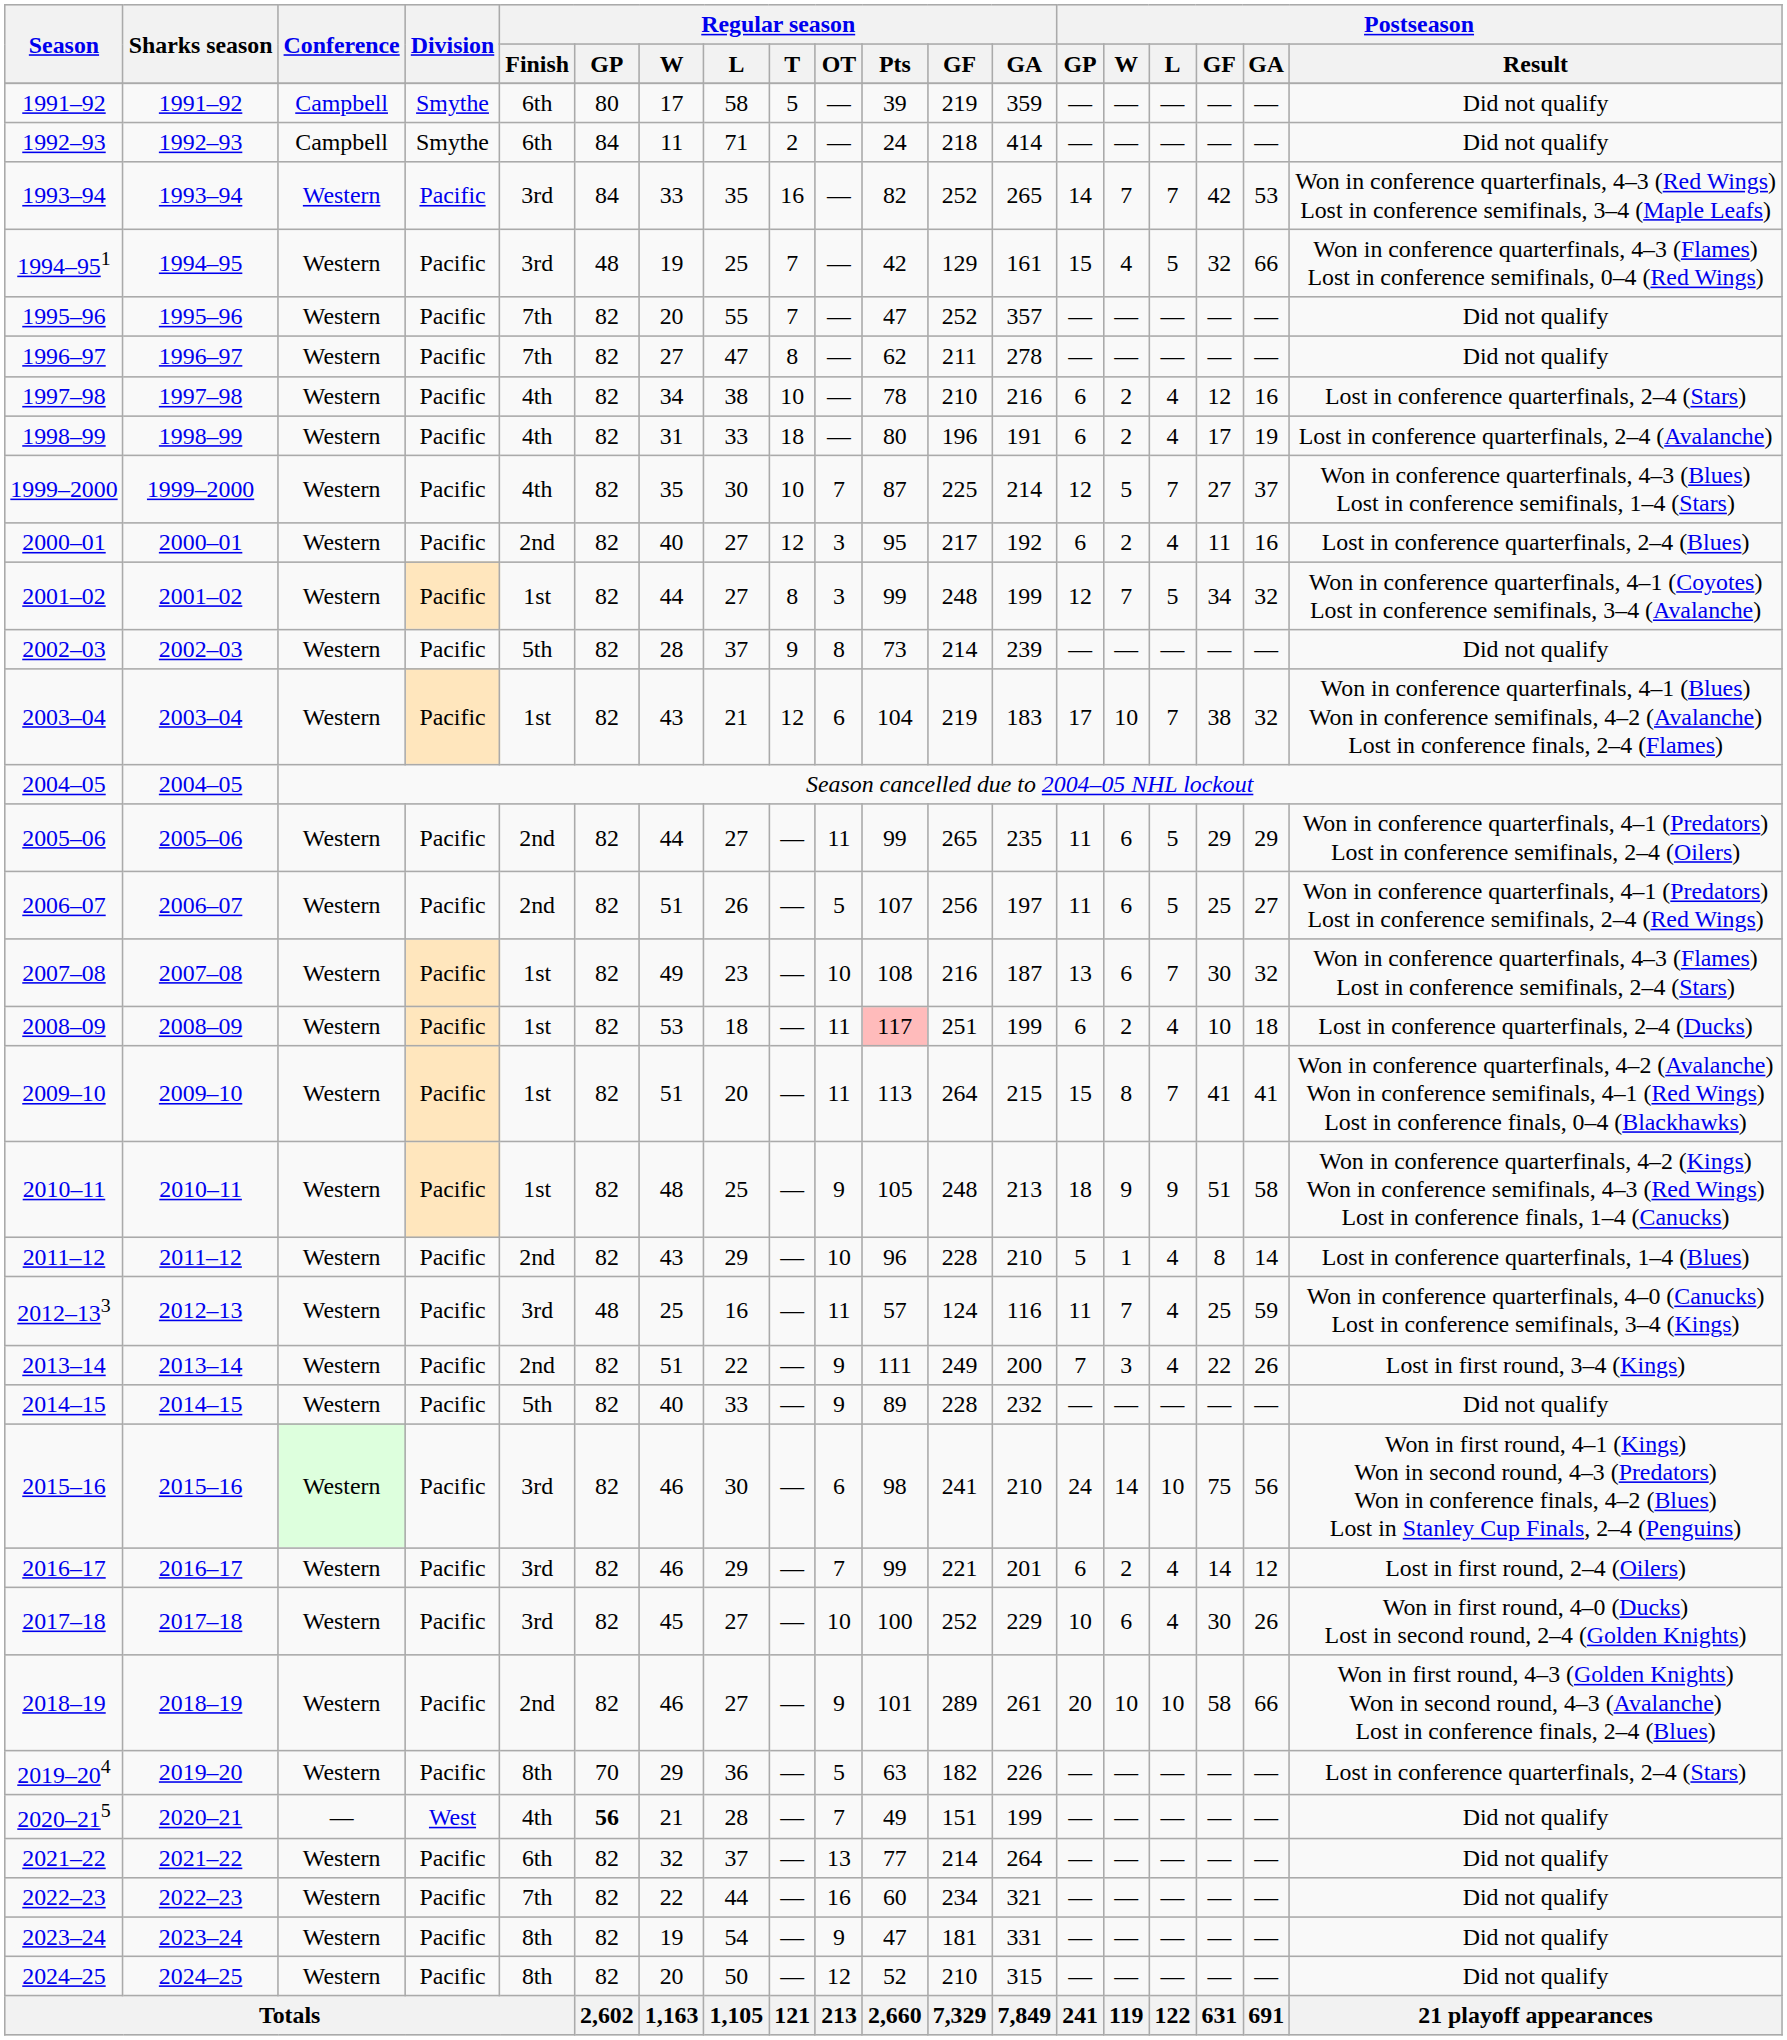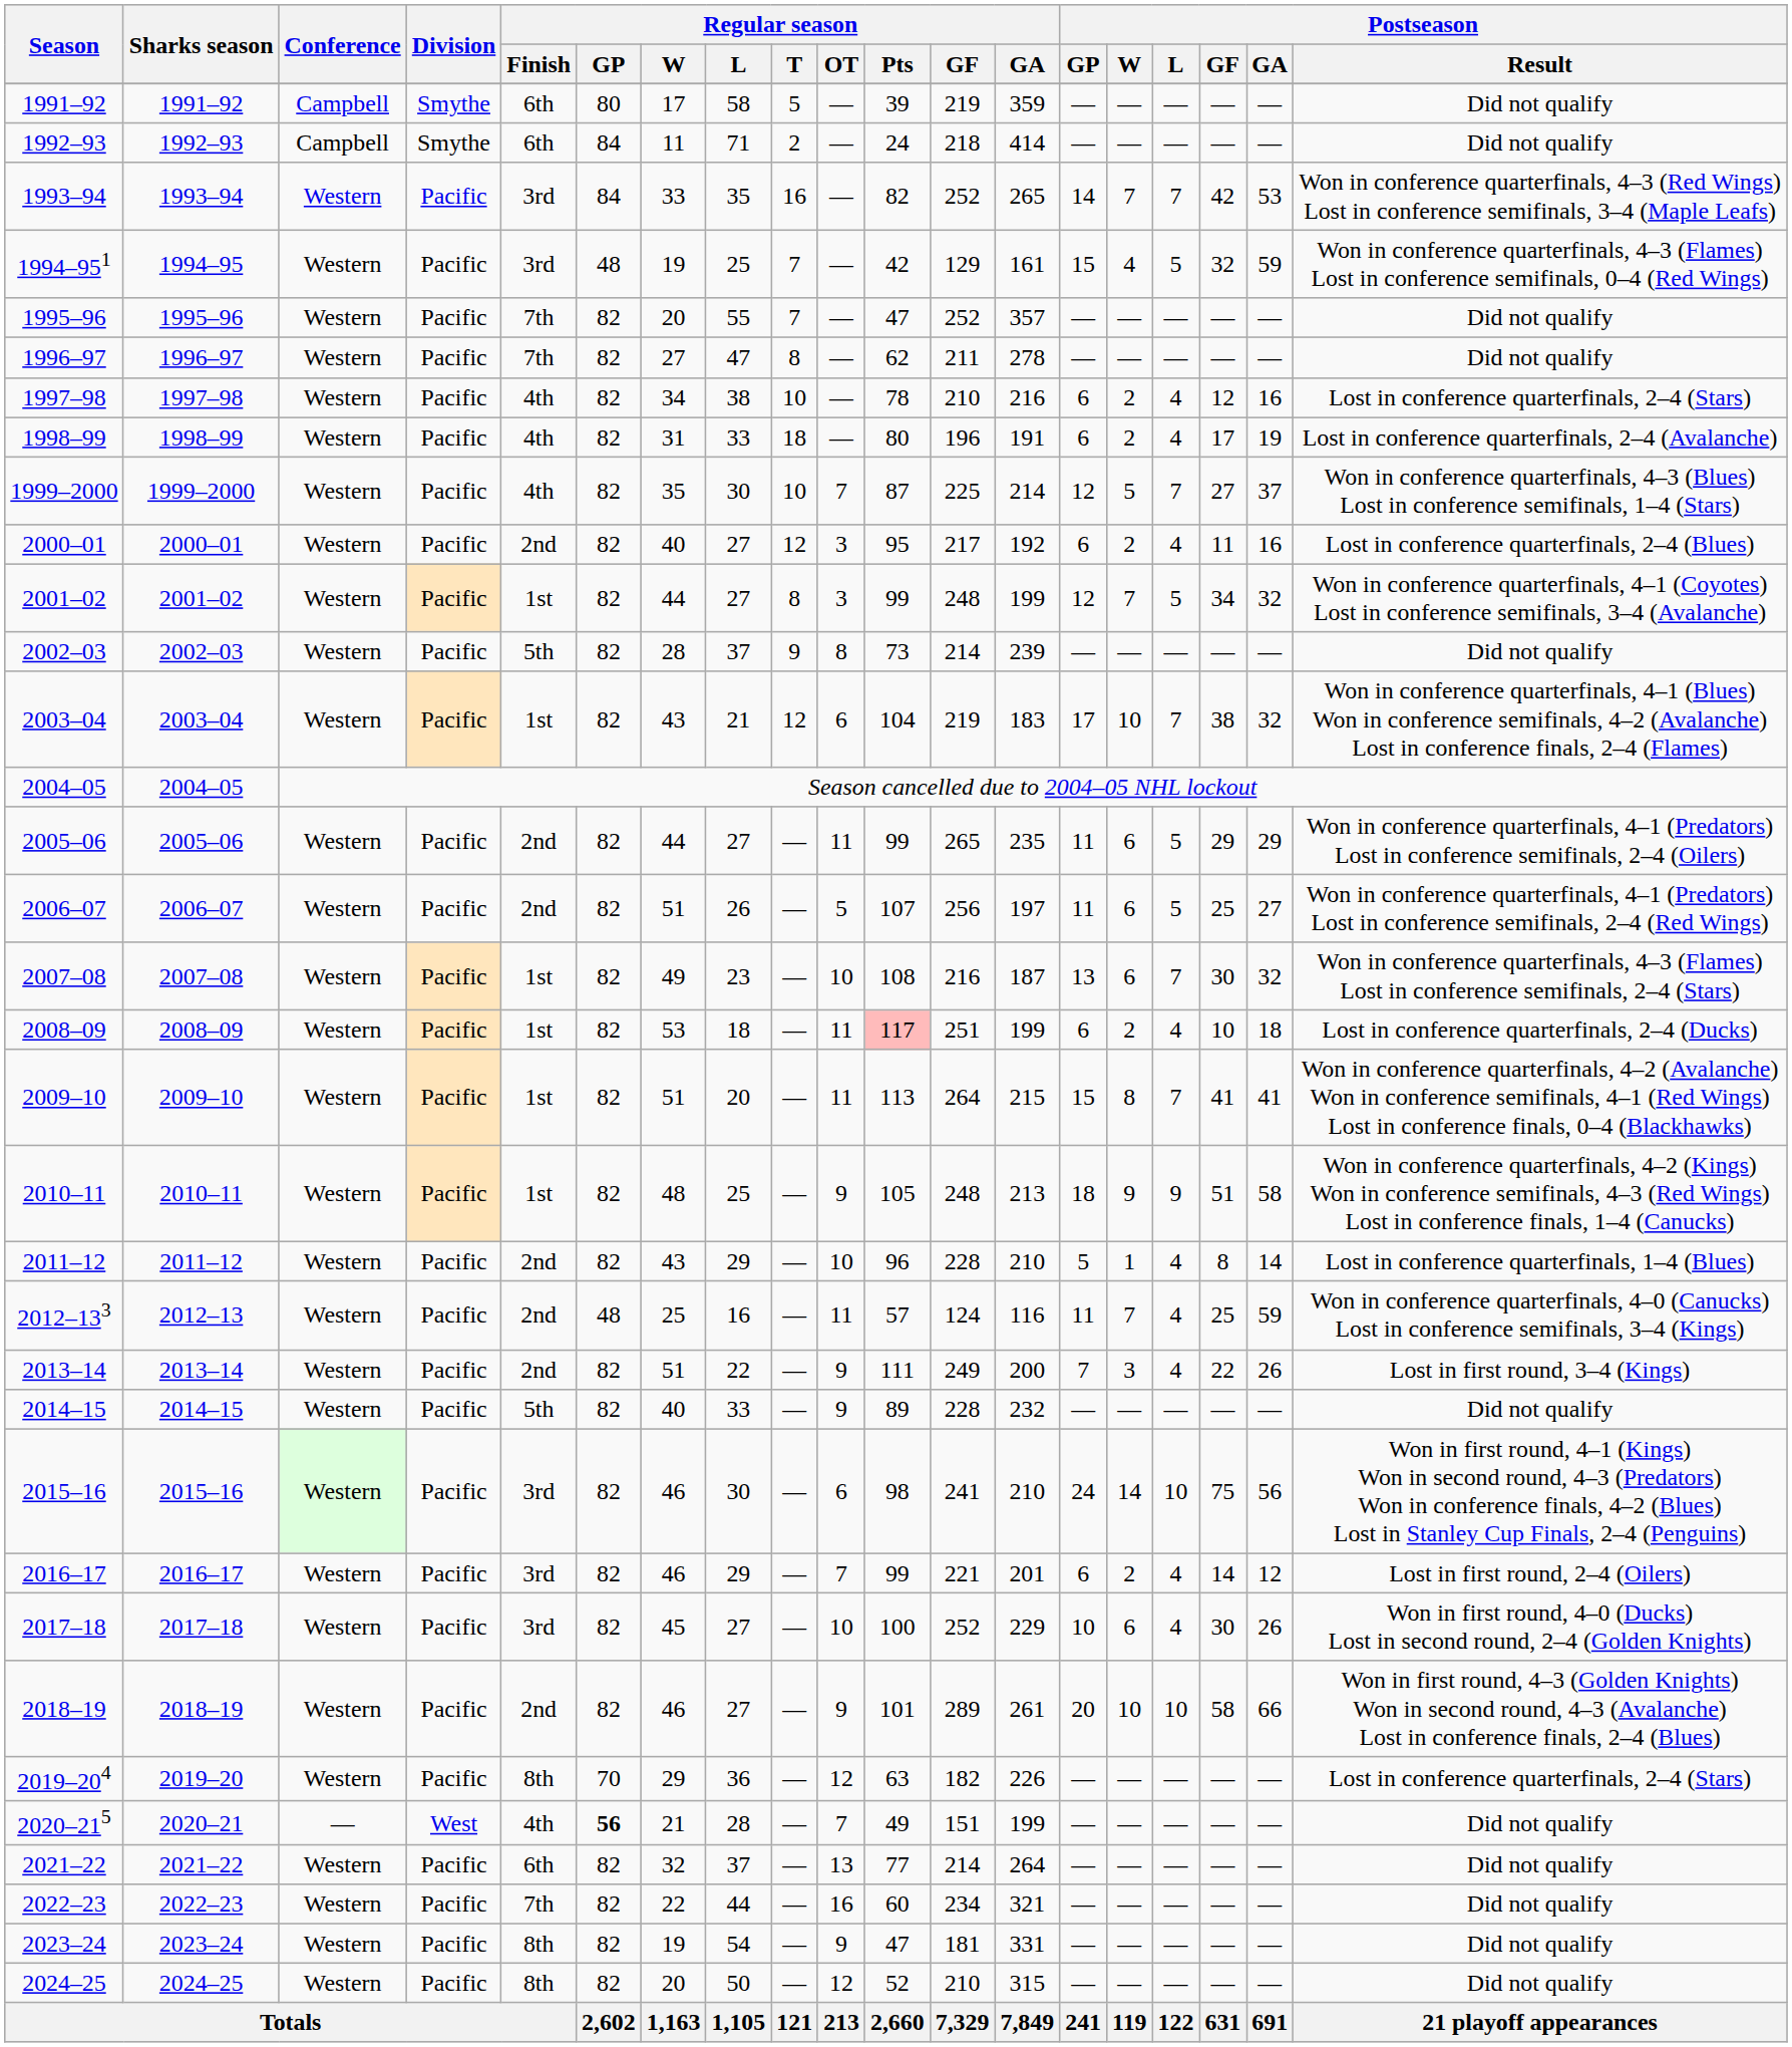1994–951 | Postseason / GA: 66 -> 59
2012–133 | Regular season / Finish: 3rd -> 2nd
2019–204 | Regular season / OT: 5 -> 12
